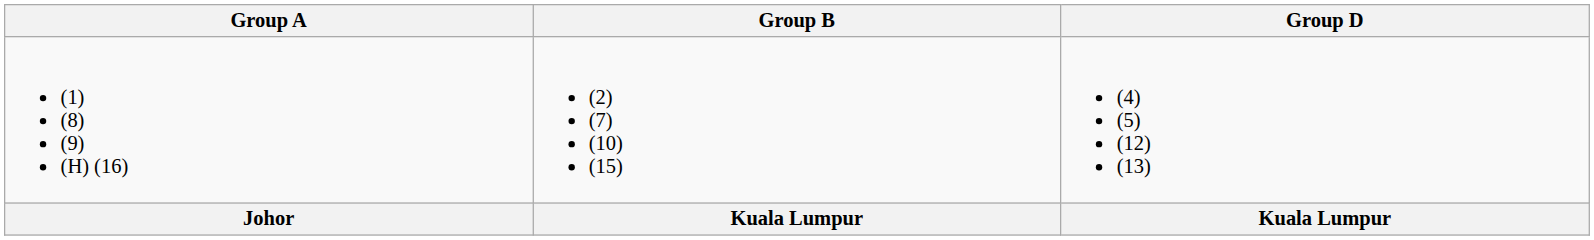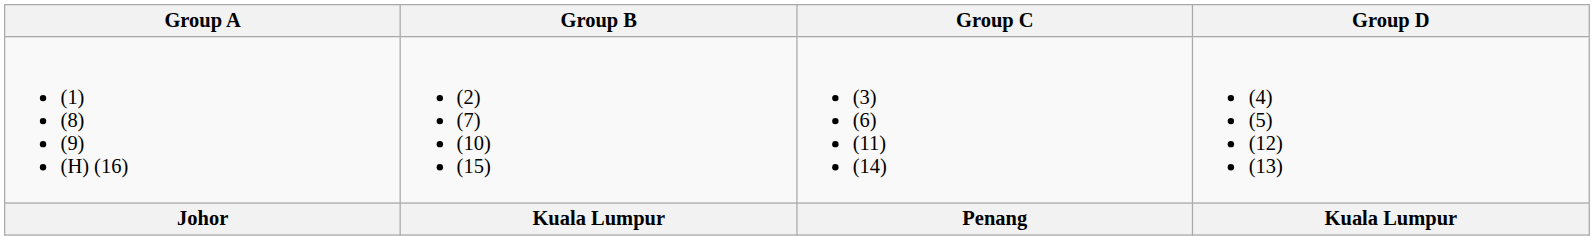+ column: Group C | (3) (6) (11) (14) | Penang
